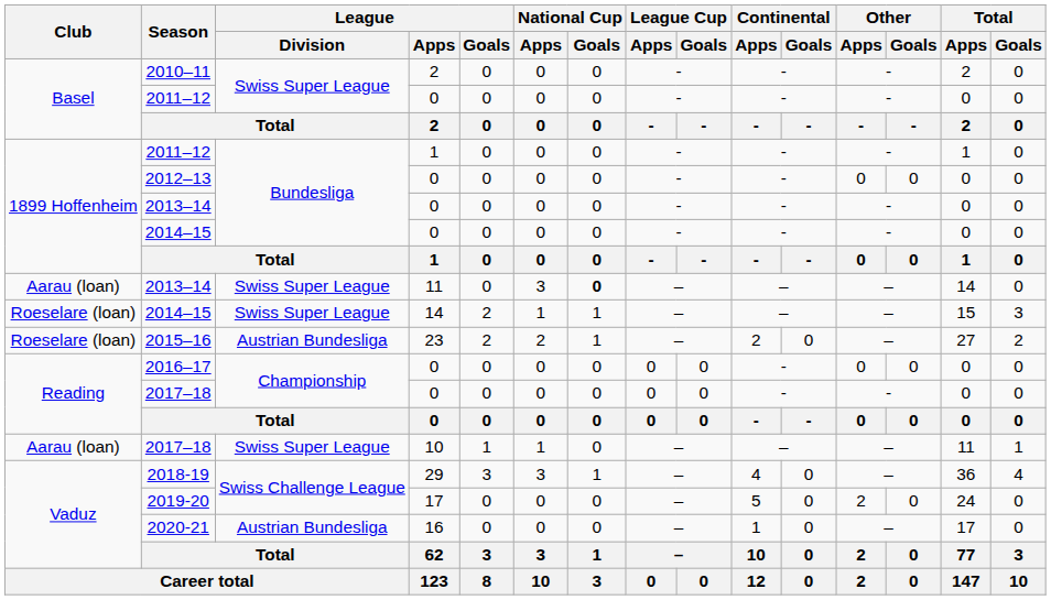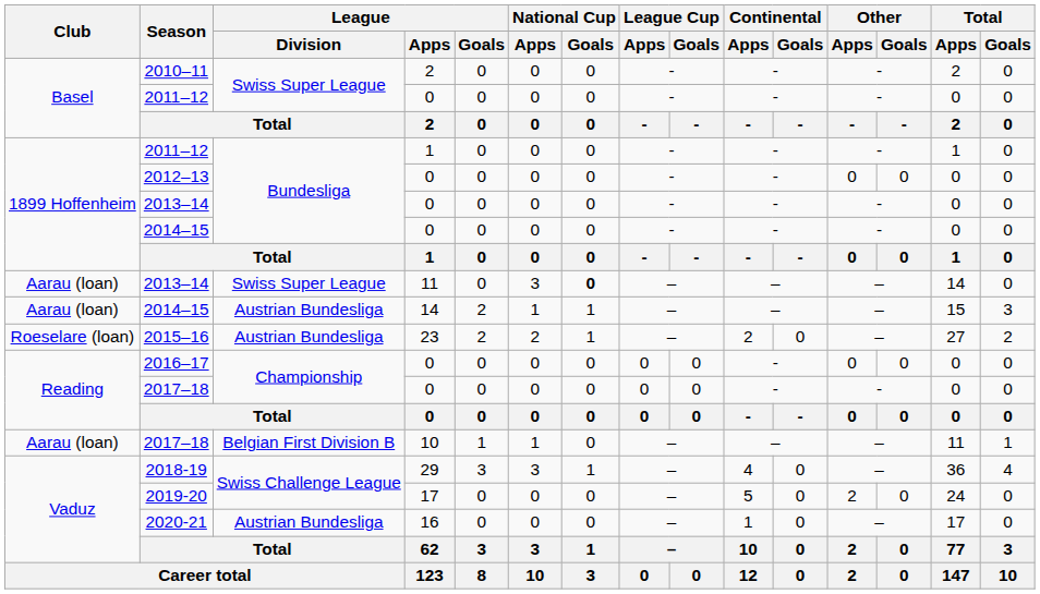2014–15 / 14 | Club: Roeselare (loan) -> Aarau (loan)
2014–15 / 14 | League / Division: Swiss Super League -> Austrian Bundesliga
2017–18 / 10 | League / Division: Swiss Super League -> Belgian First Division B
